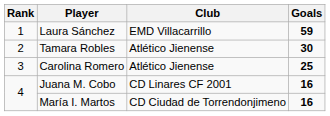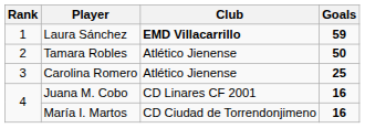Laura Sánchez | Club: normal -> bold
Tamara Robles | Goals: 30 -> 50
